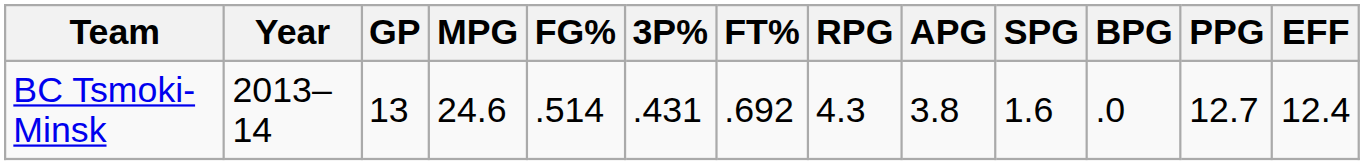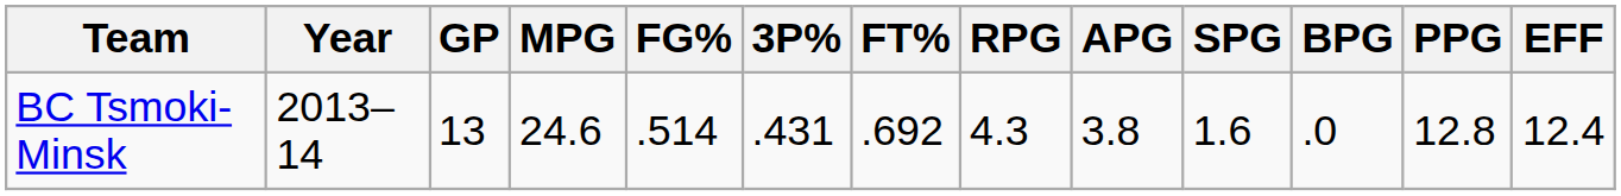BC Tsmoki-Minsk | PPG: 12.7 -> 12.8
